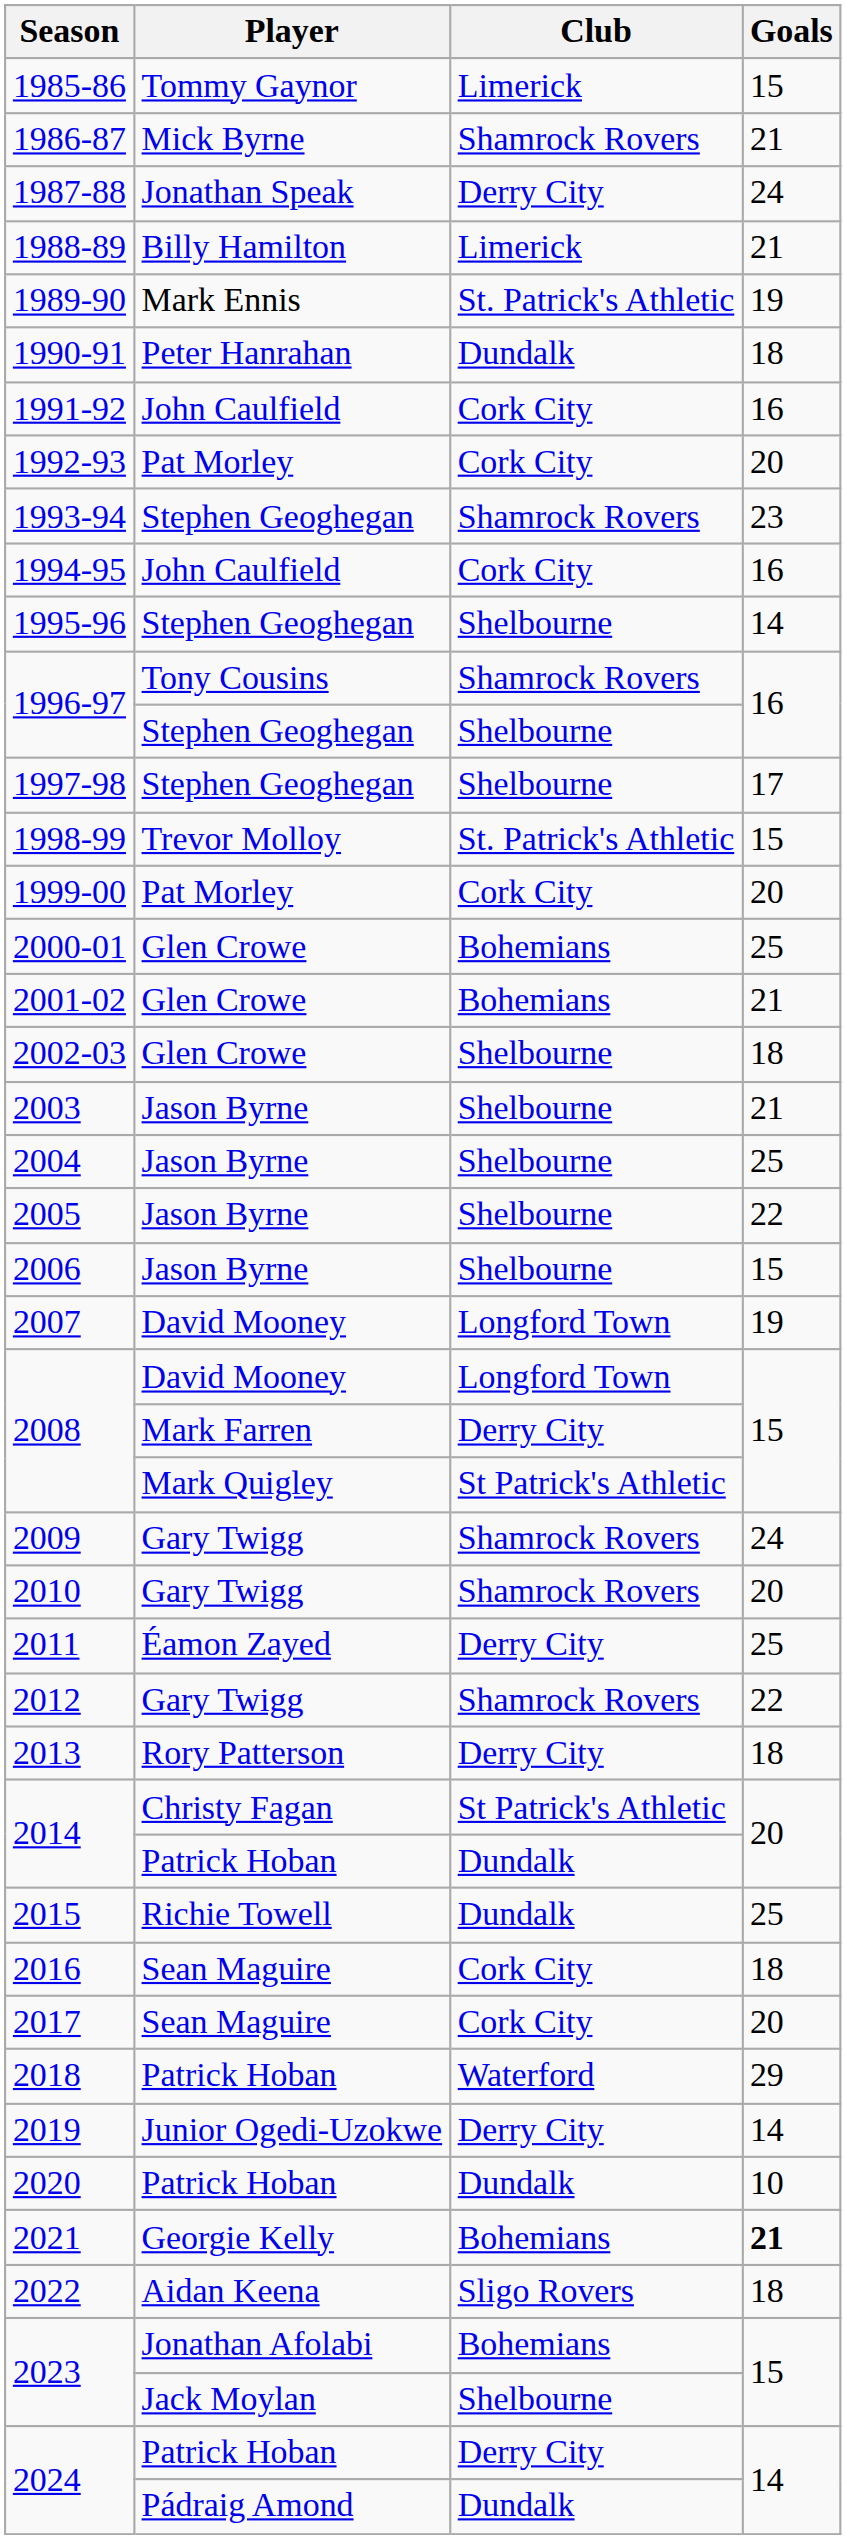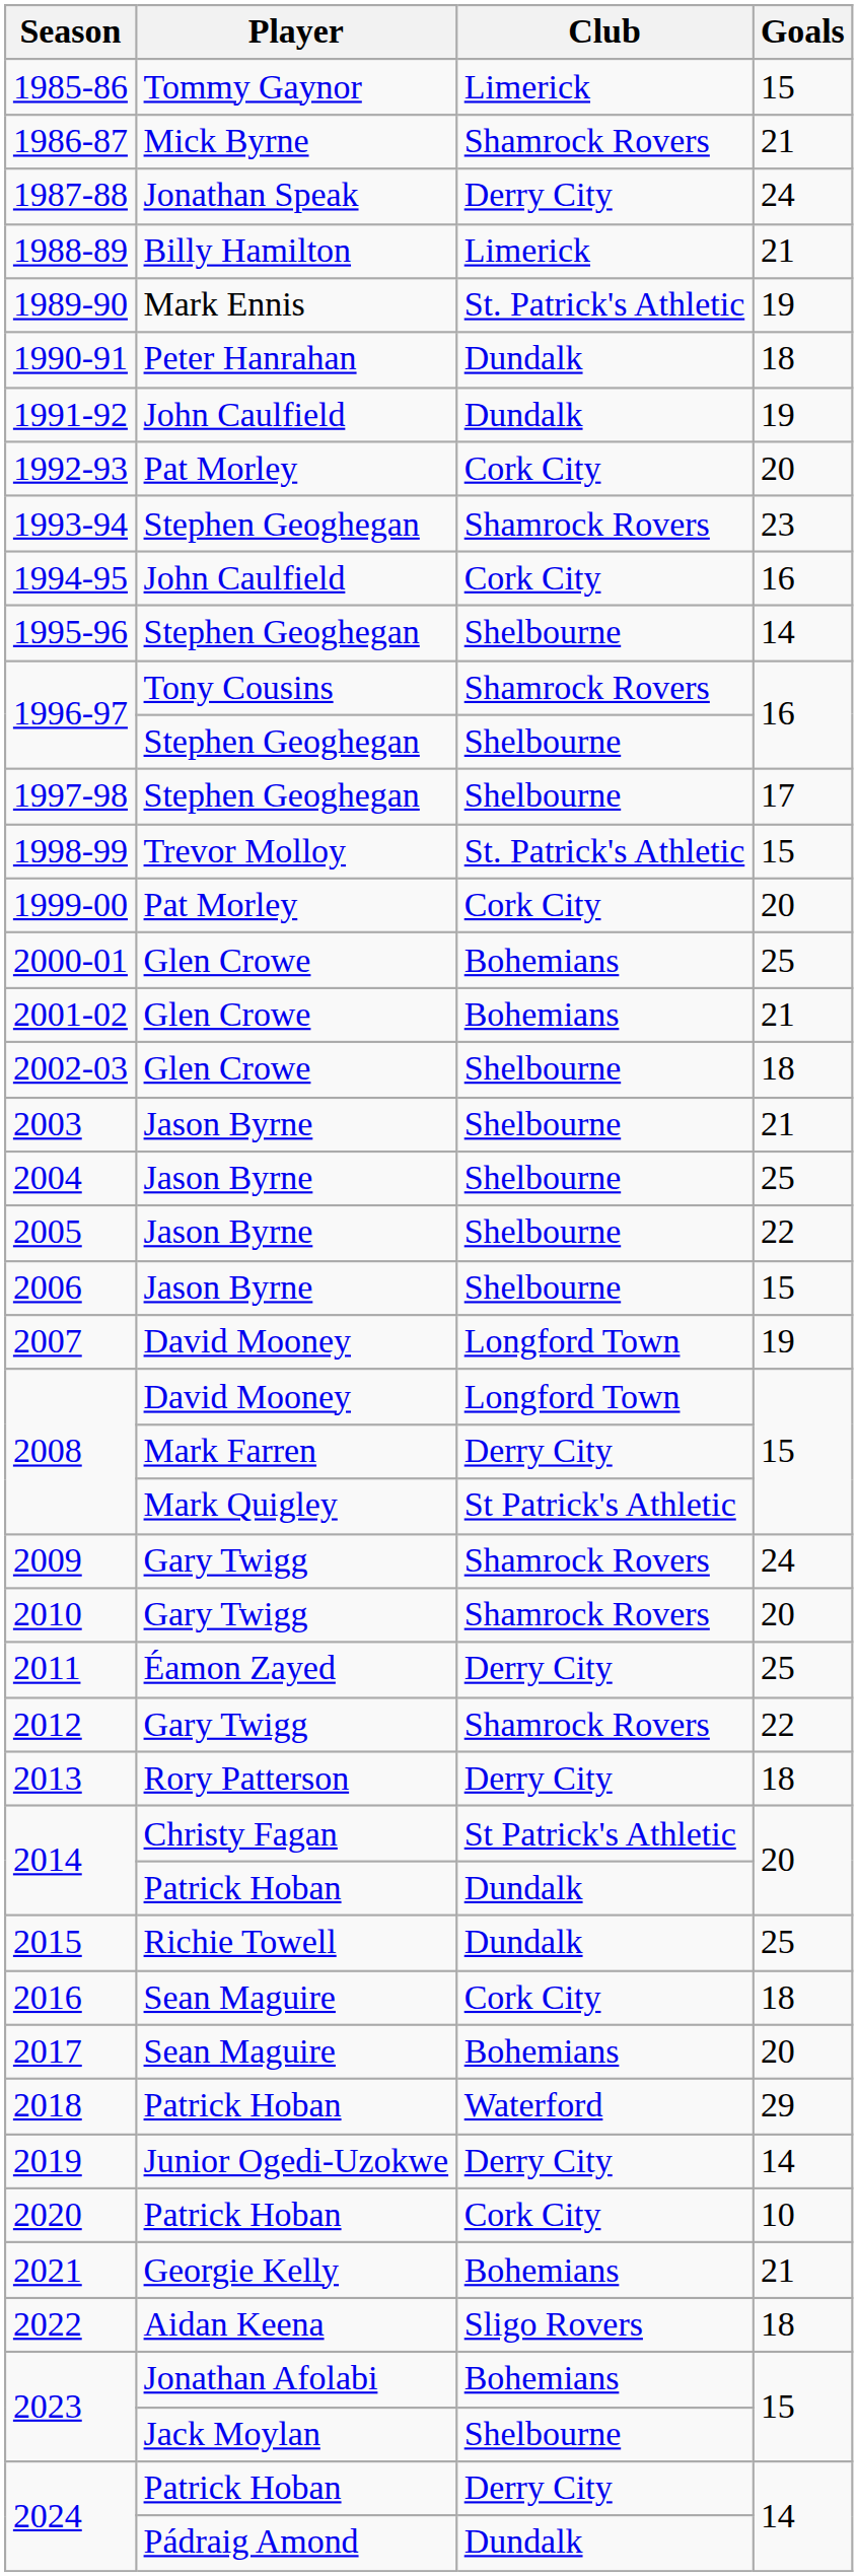1991-92 | Club: Cork City -> Dundalk
1991-92 | Goals: 16 -> 19
2017 | Club: Cork City -> Bohemians
2020 | Club: Dundalk -> Cork City
2021 | Goals: bold -> normal
